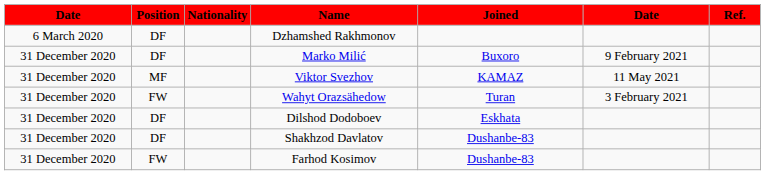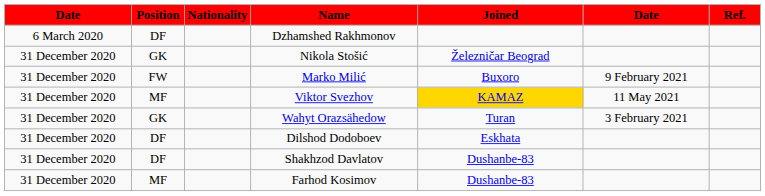+ row: 31 December 2020 | GK | Nikola Stošić | Železničar Beograd
Marko Milić | Position: DF -> FW
Viktor Svezhov | Joined: no background -> gold background
Wahyt Orazsähedow | Position: FW -> GK
Farhod Kosimov | Position: FW -> MF
